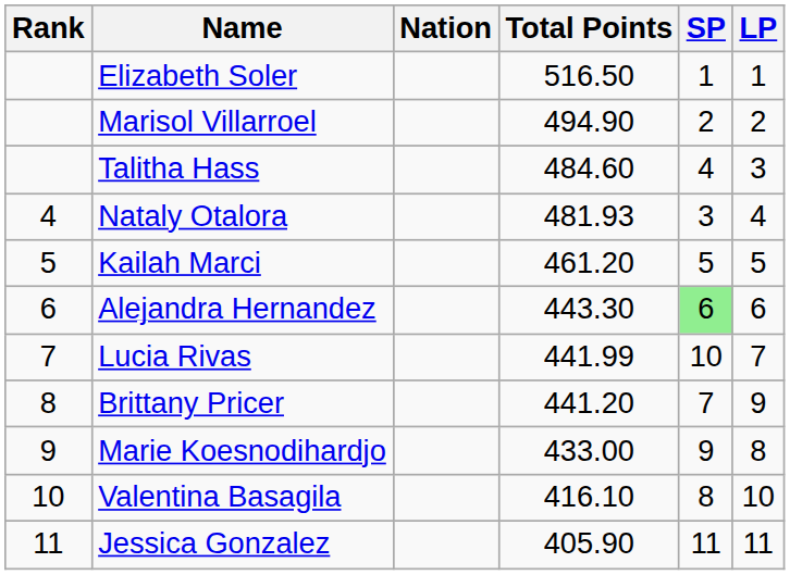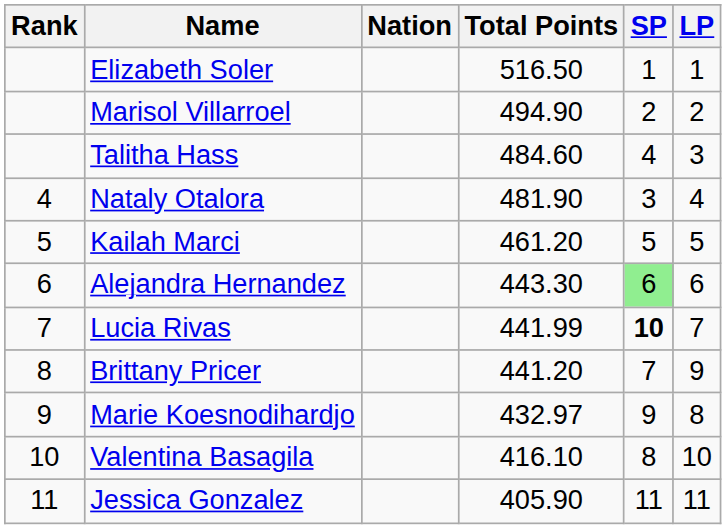Nataly Otalora | Total Points: 481.93 -> 481.90
Lucia Rivas | SP: normal -> bold
Marie Koesnodihardjo | Total Points: 433.00 -> 432.97
